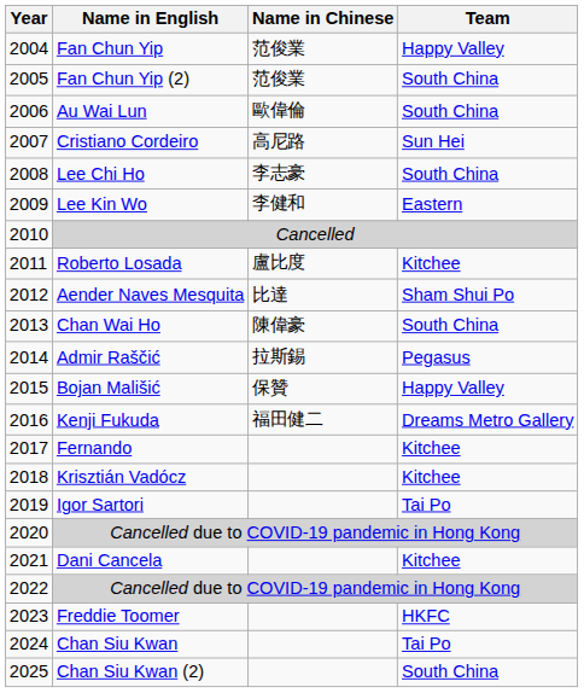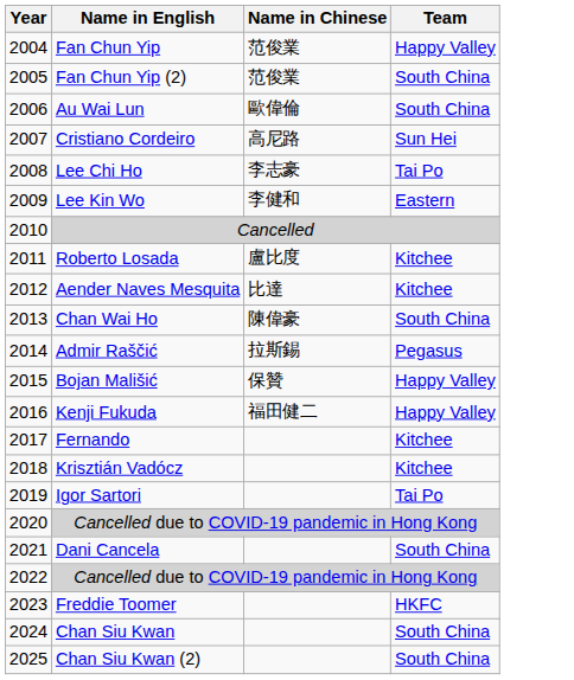Lee Chi Ho | Team: South China -> Tai Po
Aender Naves Mesquita | Team: Sham Shui Po -> Kitchee
Kenji Fukuda | Team: Dreams Metro Gallery -> Happy Valley
Dani Cancela | Team: Kitchee -> South China
Chan Siu Kwan | Team: Tai Po -> South China
